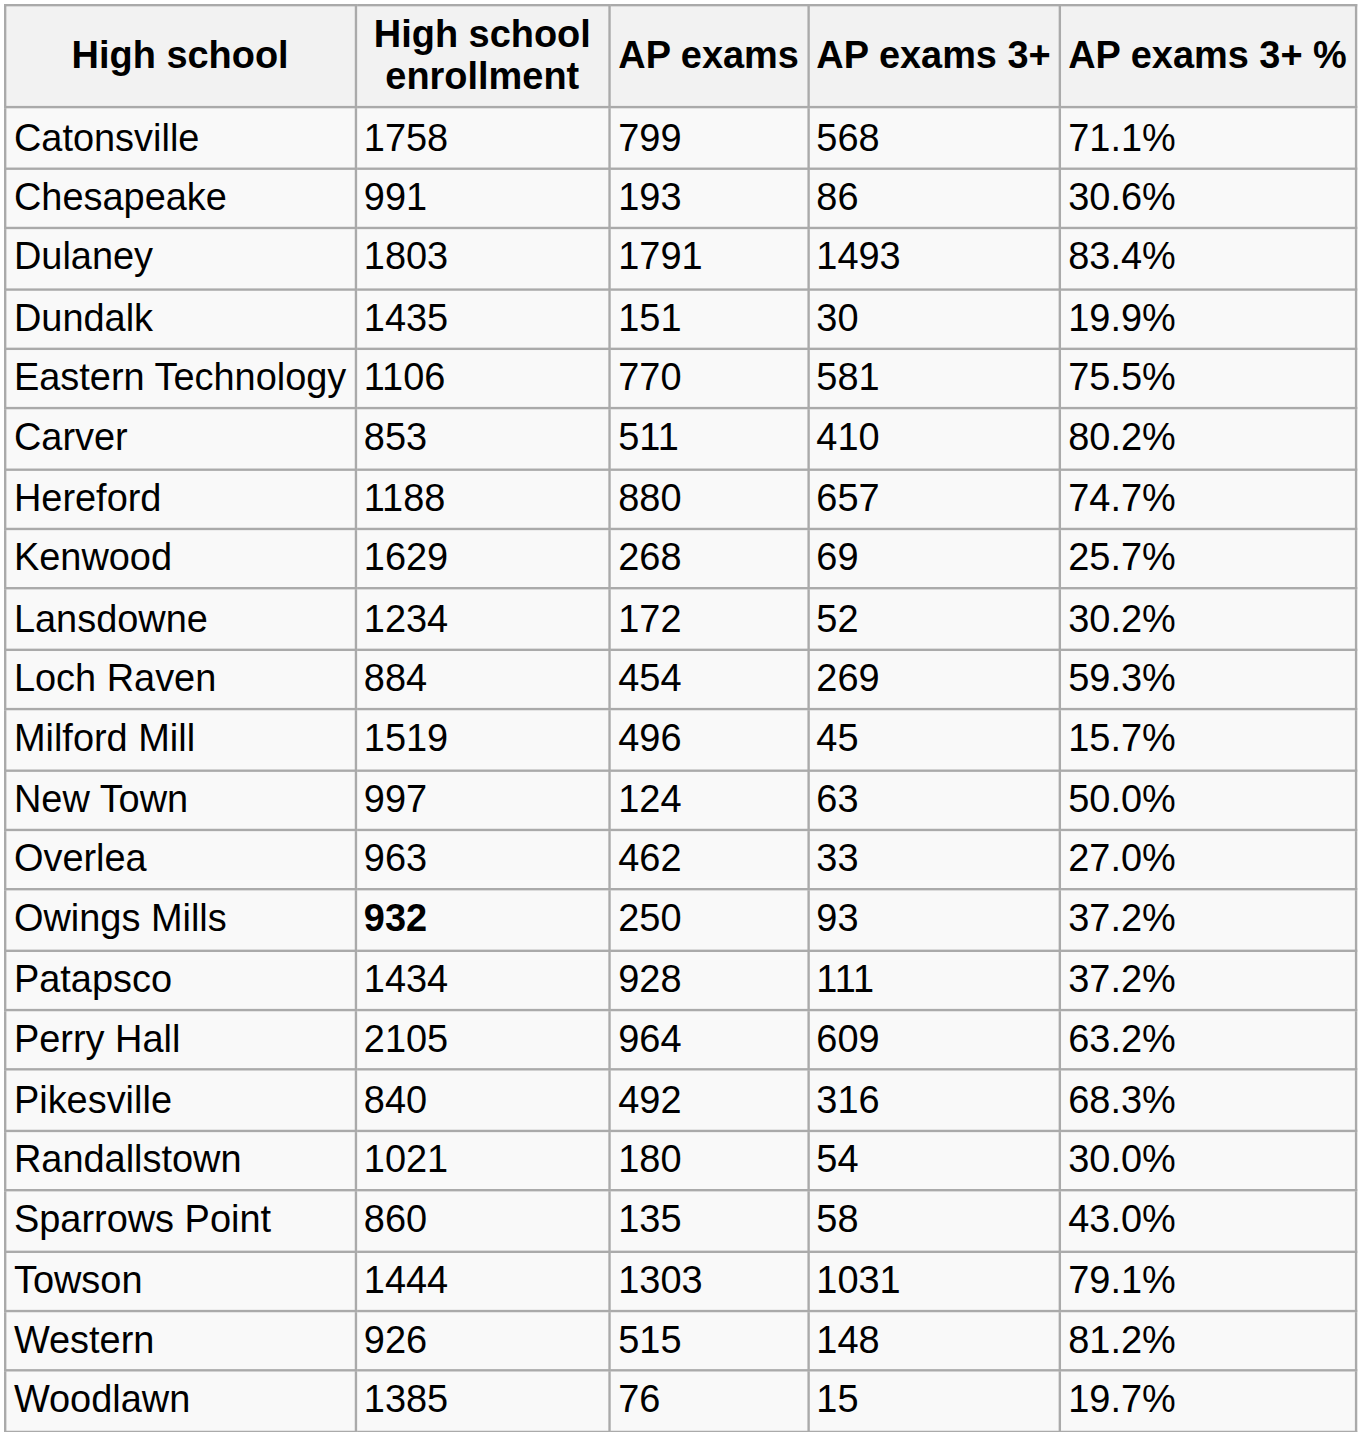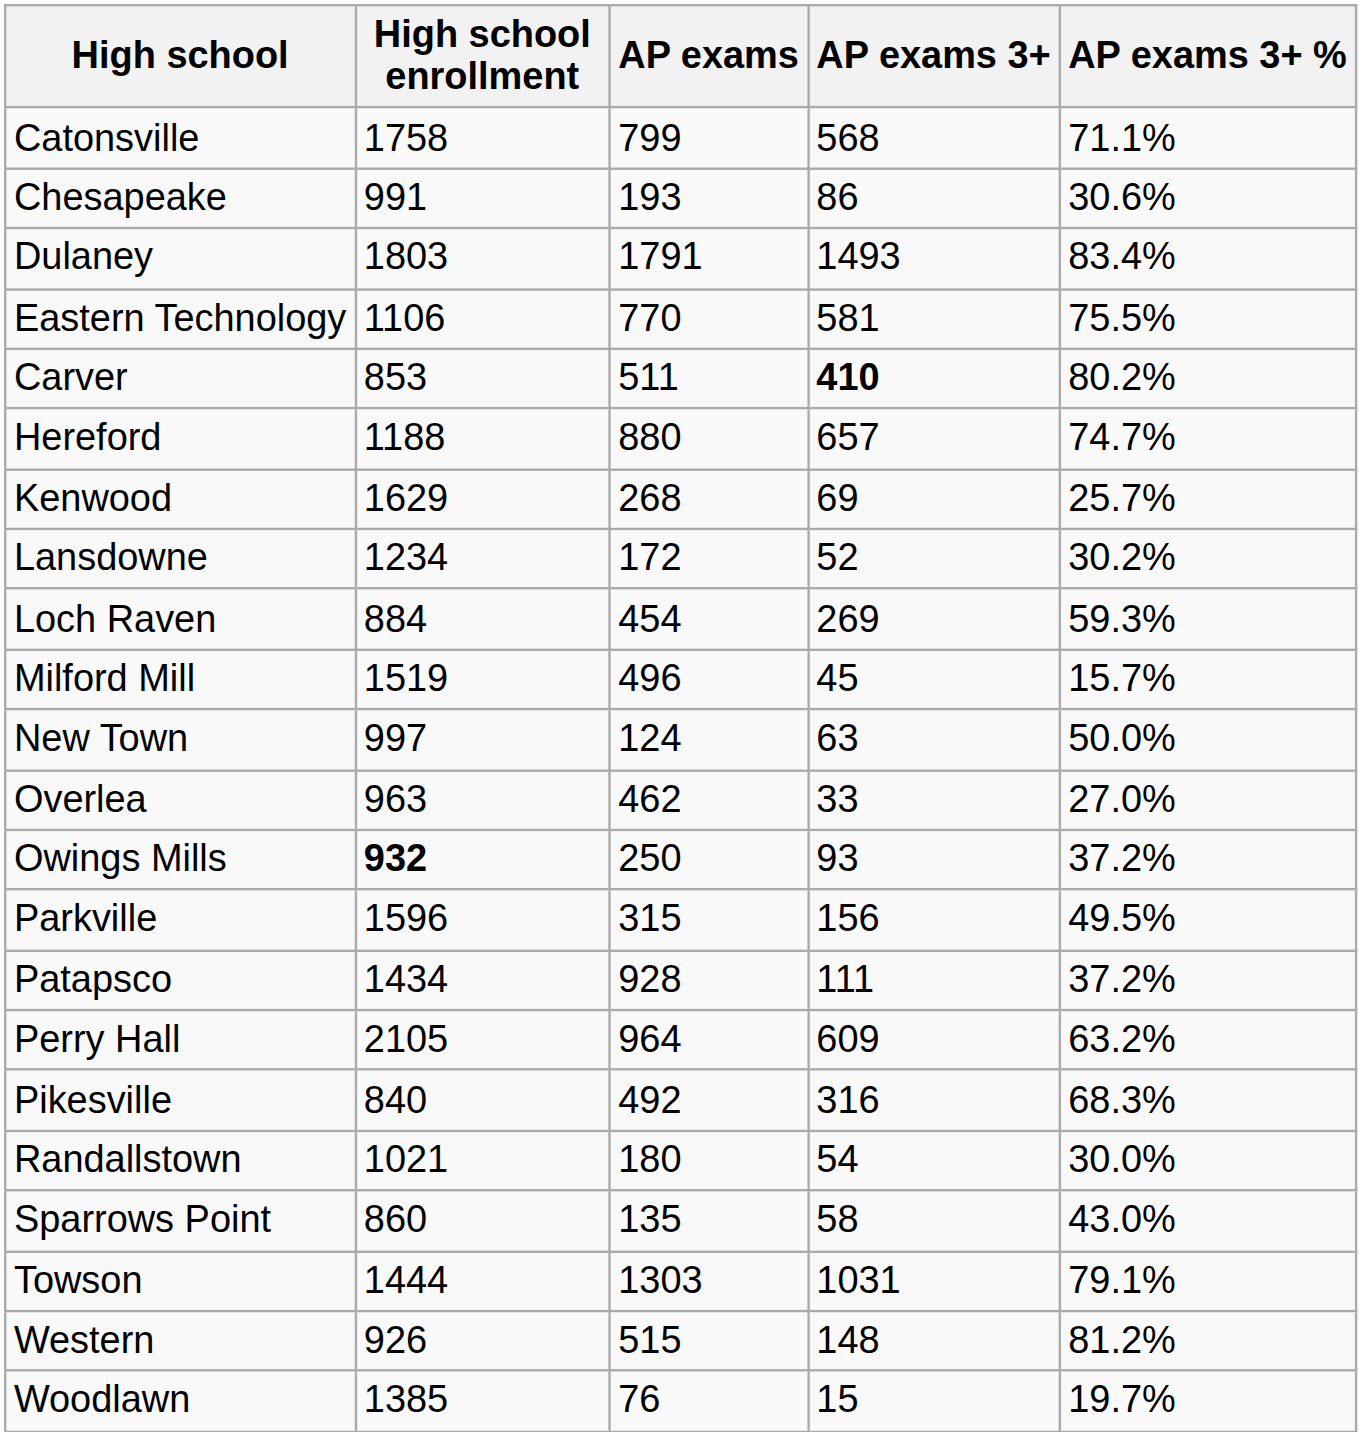- row: Dundalk | 1435 | 151 | 30 | 19.9%
Carver | AP exams 3+: normal -> bold
+ row: Parkville | 1596 | 315 | 156 | 49.5%
